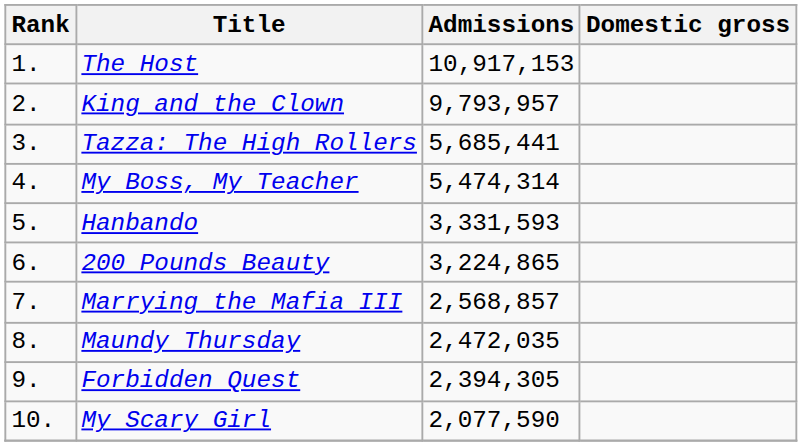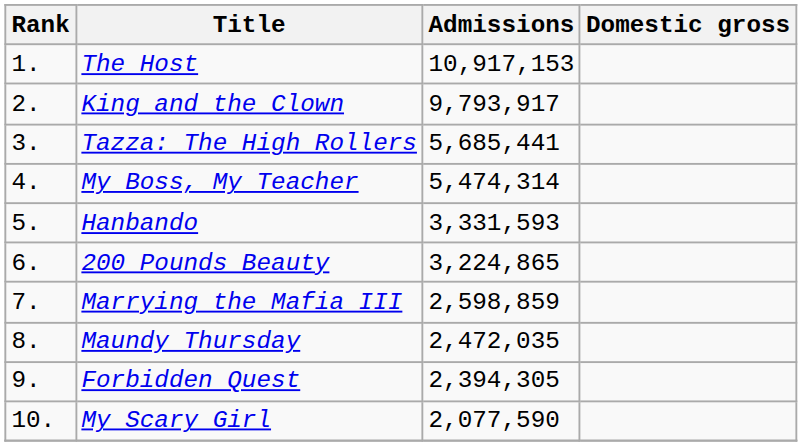King and the Clown | Admissions: 9,793,957 -> 9,793,917
Marrying the Mafia III | Admissions: 2,568,857 -> 2,598,859
